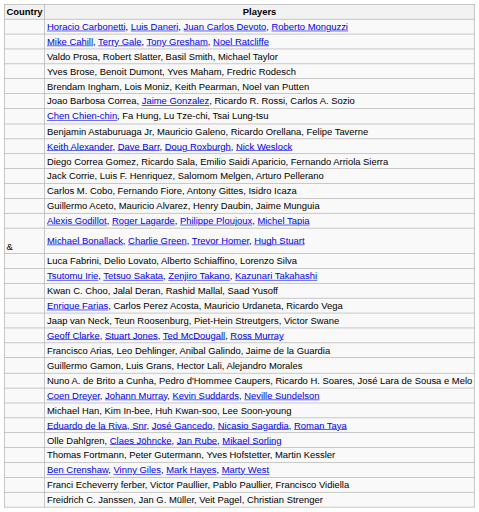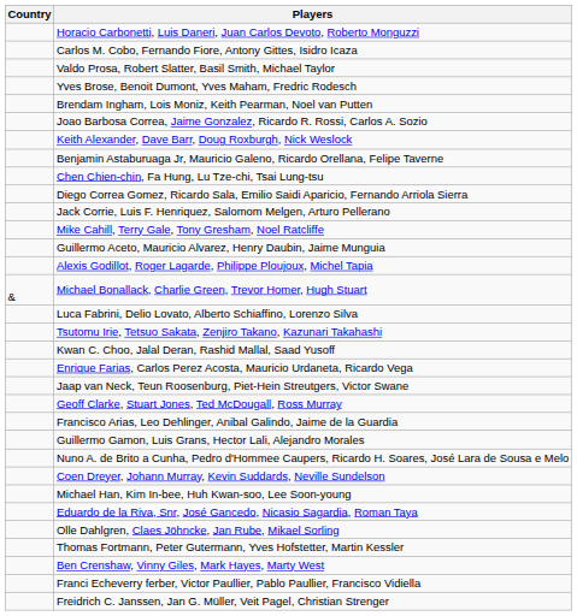rows swapped: Mike Cahill, Terry Gale, Tony Gresham, Noel Ratcliffe <-> Carlos M. Cobo, Fernando Fiore, Antony Gittes, Isidro Icaza
rows swapped: Keith Alexander, Dave Barr, Doug Roxburgh, Nick Weslock <-> Chen Chien-chin, Fa Hung, Lu Tze-chi, Tsai Lung-tsu
